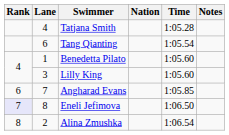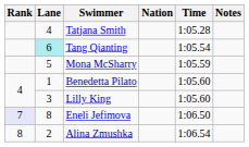Tang Qianting | Lane: no background -> paleturquoise background
+ row: 5 | Mona McSharry | 1:05.59
- row: 6 | 7 | Angharad Evans | 1:05.85
